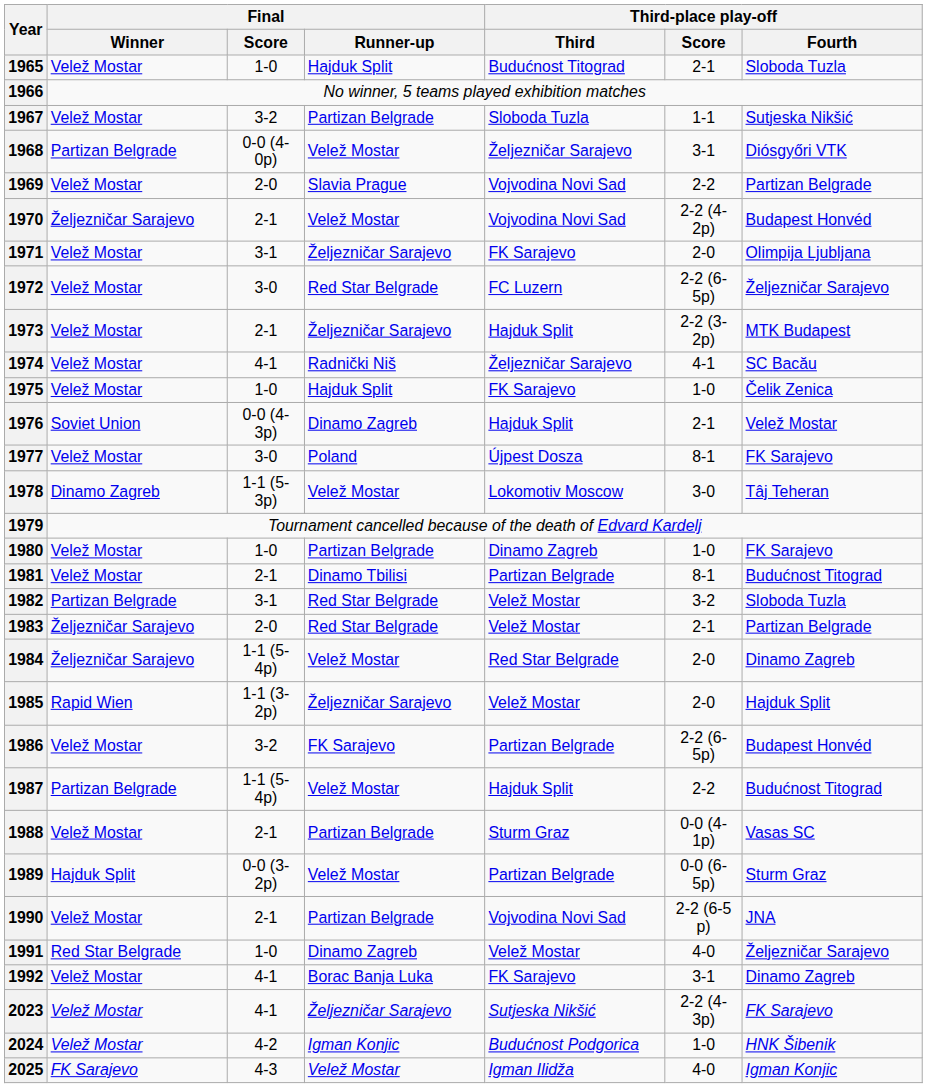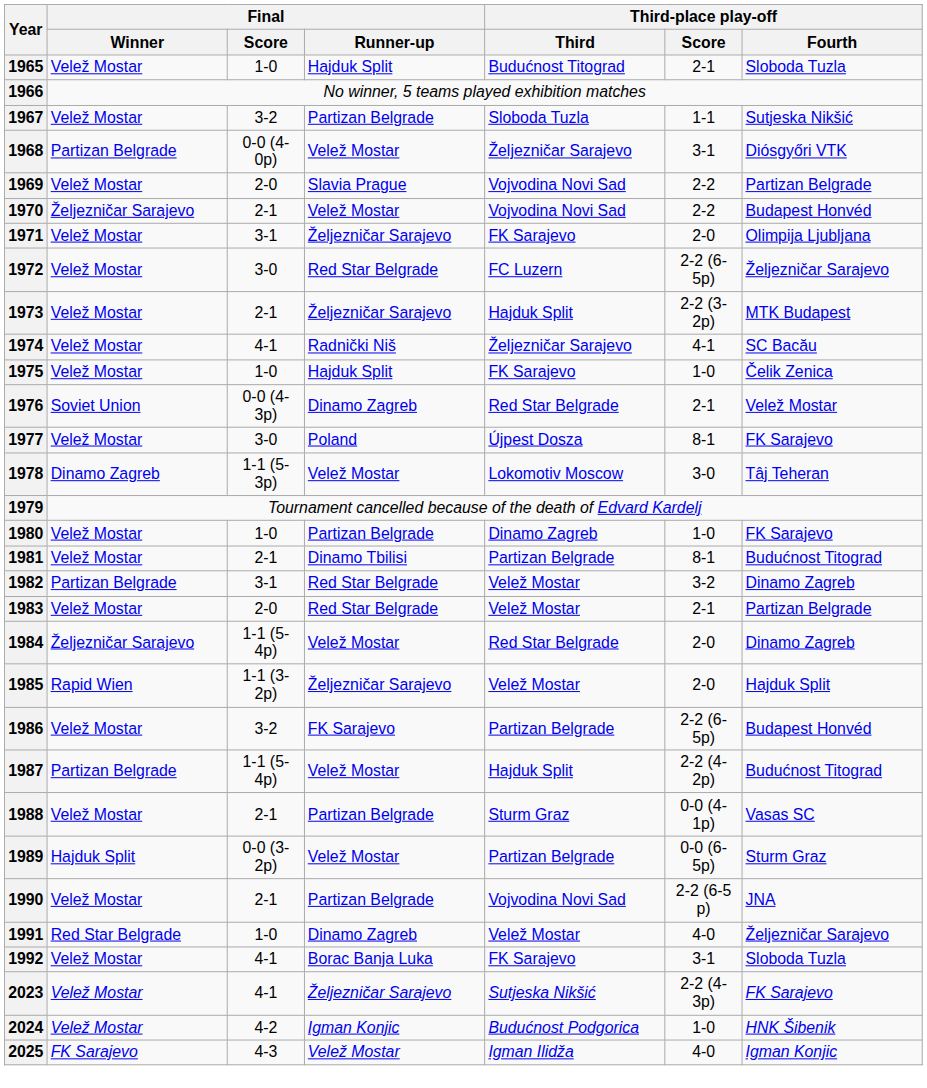1970 | Third-place play-off / Score: 2-2 (4-2p) -> 2-2
1976 | Third-place play-off / Third: Hajduk Split -> Red Star Belgrade
1982 | Third-place play-off / Fourth: Sloboda Tuzla -> Dinamo Zagreb
1983 | Final / Winner: Željezničar Sarajevo -> Velež Mostar
1987 | Third-place play-off / Score: 2-2 -> 2-2 (4-2p)
1992 | Third-place play-off / Fourth: Dinamo Zagreb -> Sloboda Tuzla
